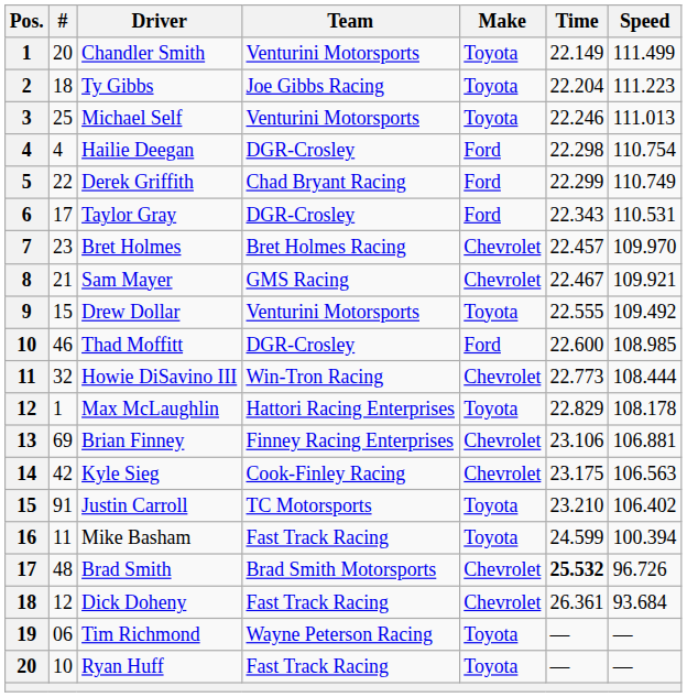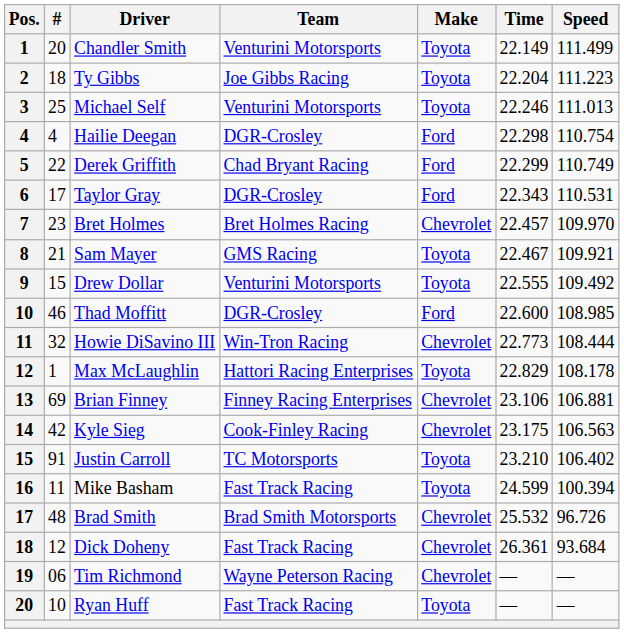Sam Mayer | Make: Chevrolet -> Toyota
Brad Smith | Time: bold -> normal
Tim Richmond | Make: Toyota -> Chevrolet
